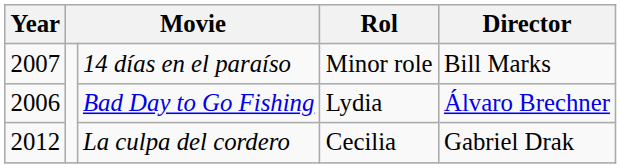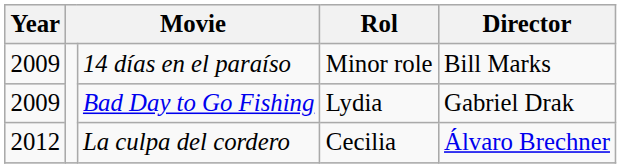14 días en el paraíso | Year: 2007 -> 2009
Bad Day to Go Fishing | Year: 2006 -> 2009
Bad Day to Go Fishing | Director: Álvaro Brechner -> Gabriel Drak
La culpa del cordero | Director: Gabriel Drak -> Álvaro Brechner
